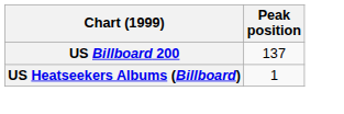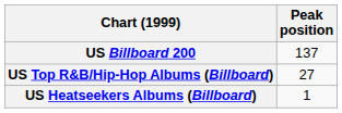+ row: US Top R&B/Hip-Hop Albums (Billboard) | 27
